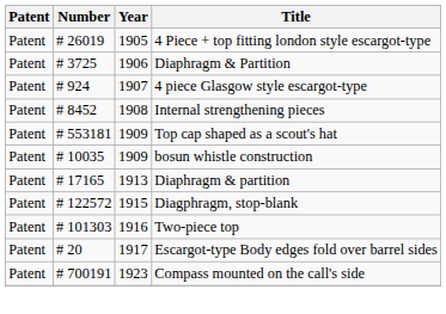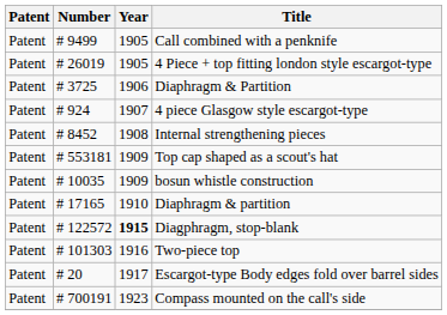+ row: Patent | # 9499 | 1905 | Call combined with a penknife
Diaphragm & partition | Year: 1913 -> 1910
Diagphragm, stop-blank | Year: normal -> bold
